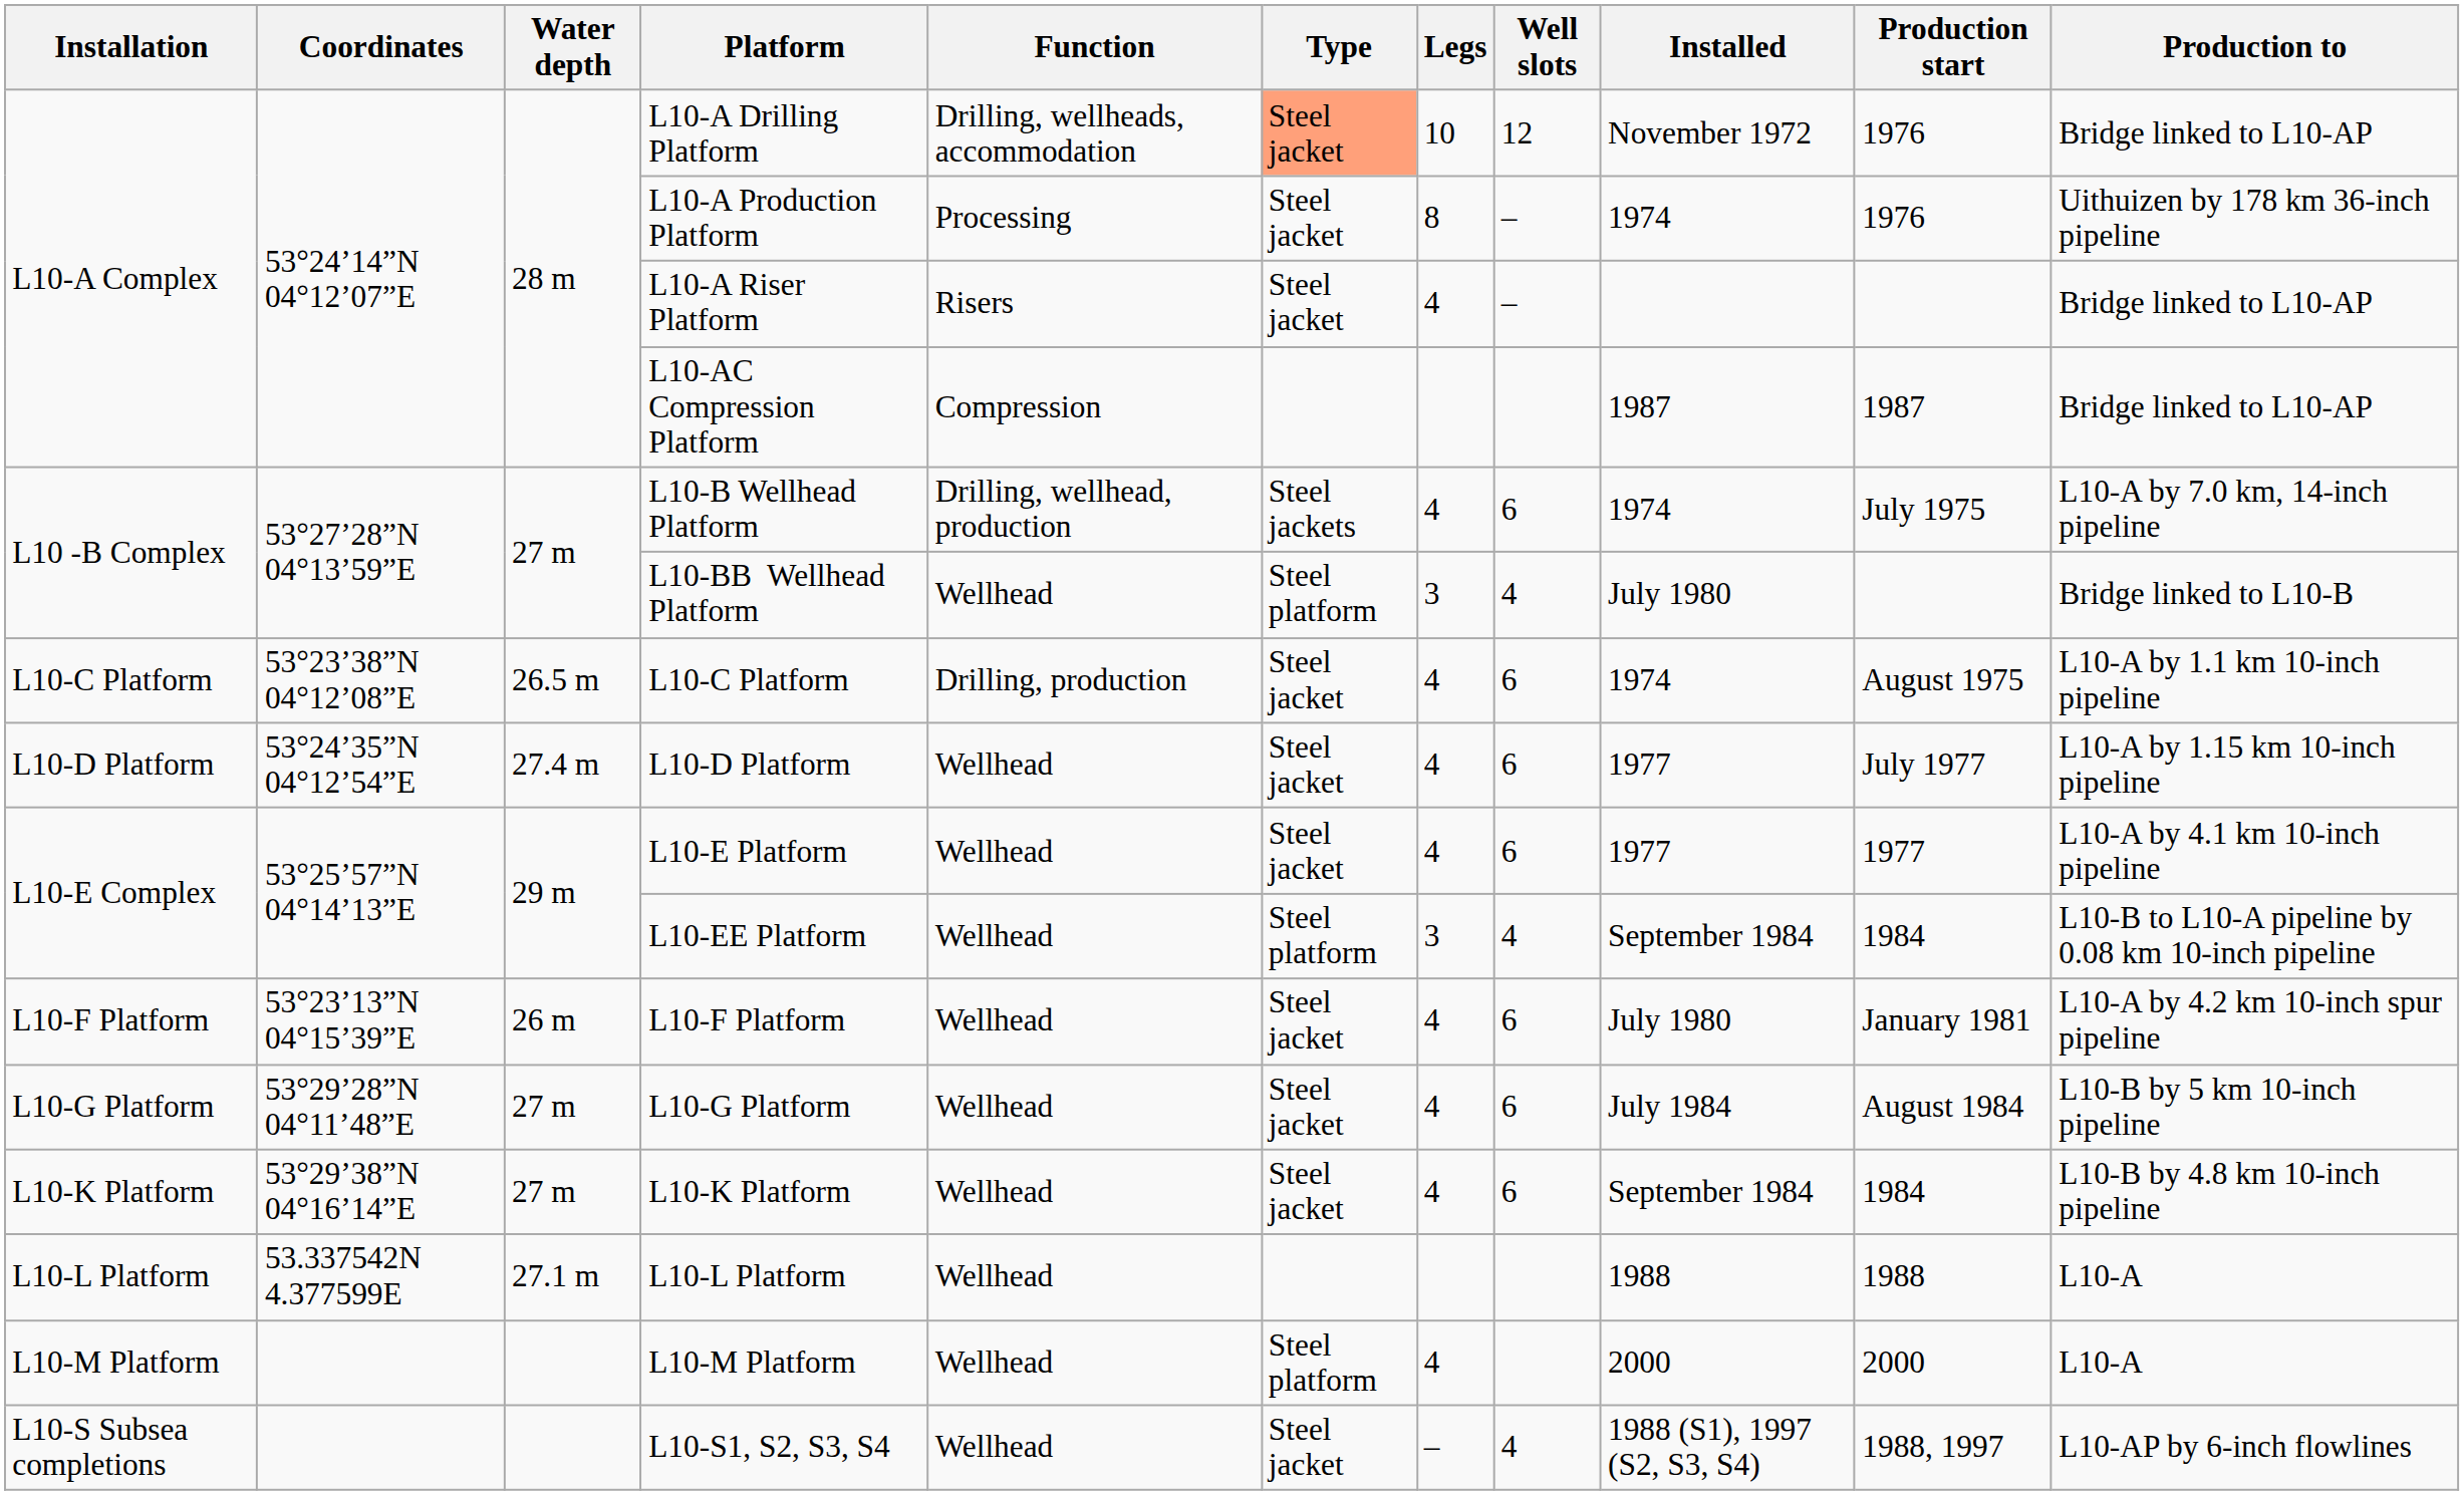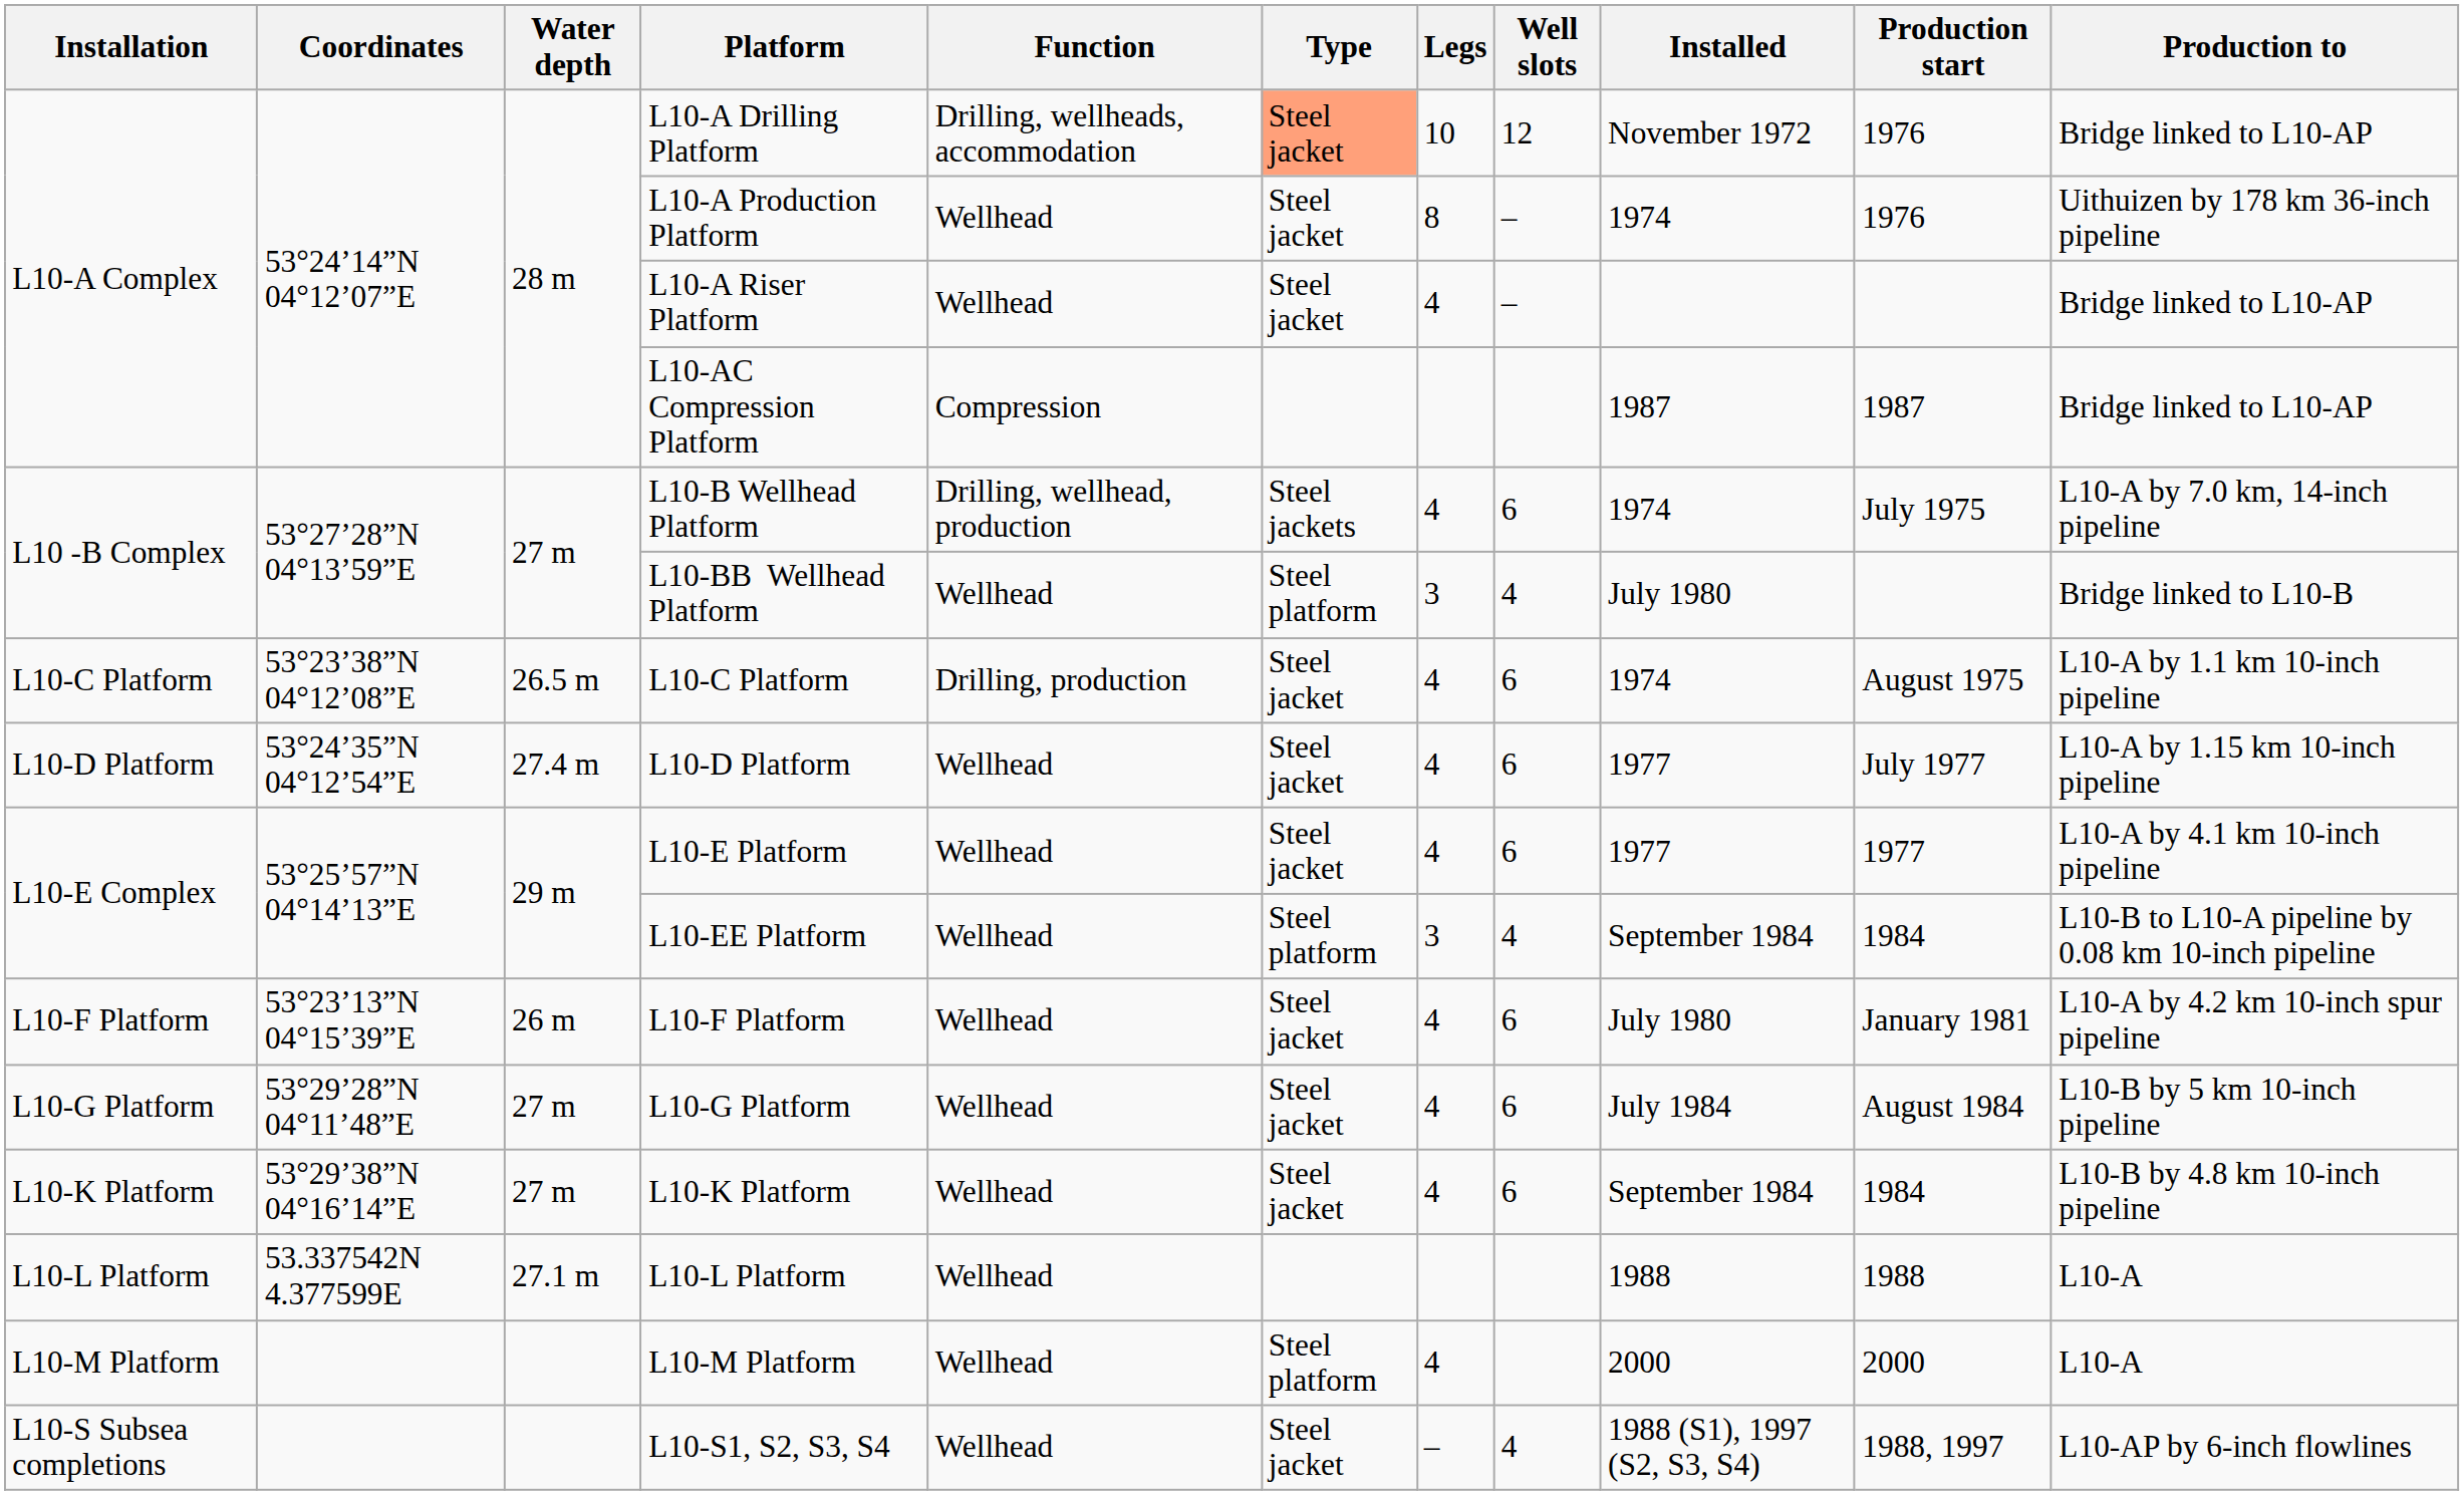L10-A Production Platform | Function: Processing -> Wellhead
L10-A Riser Platform | Function: Risers -> Wellhead
